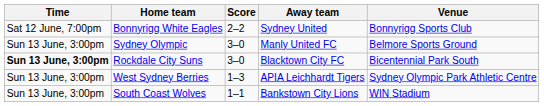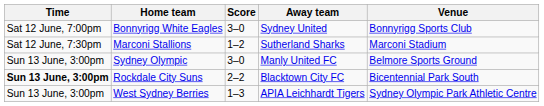Bonnyrigg White Eagles | Score: 2–2 -> 3–0
+ row: Sat 12 June, 7:30pm | Marconi Stallions | 1–2 | Sutherland Sharks | Marconi Stadium
Rockdale City Suns | Score: 3–0 -> 2–2
- row: Sun 13 June, 3:00pm | South Coast Wolves | 1–1 | Bankstown City Lions | WIN Stadium
